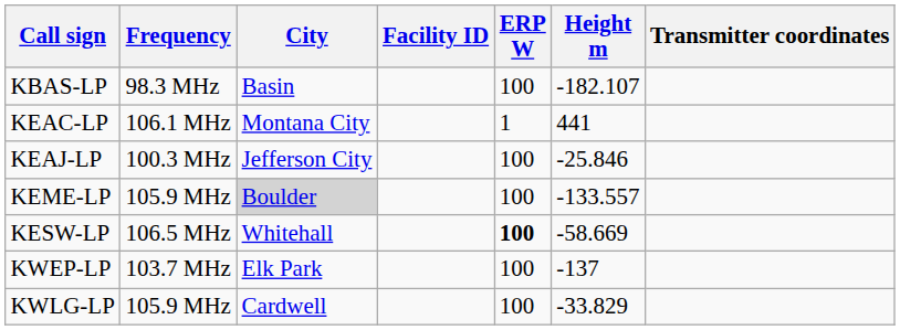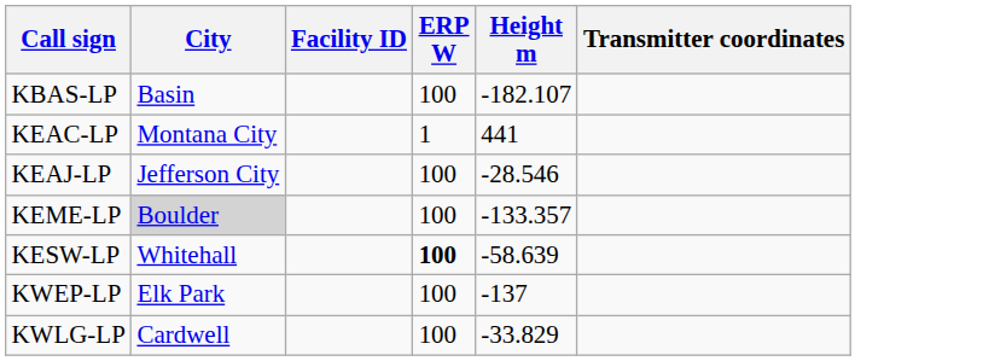- column: Frequency | 98.3 MHz | 106.1 MHz | 100.3 MHz | 105.9 MHz | 106.5 MHz | 103.7 MHz | 105.9 MHz
KEAJ-LP | Height m: -25.846 -> -28.546
KEME-LP | Height m: -133.557 -> -133.357
KESW-LP | Height m: -58.669 -> -58.639
